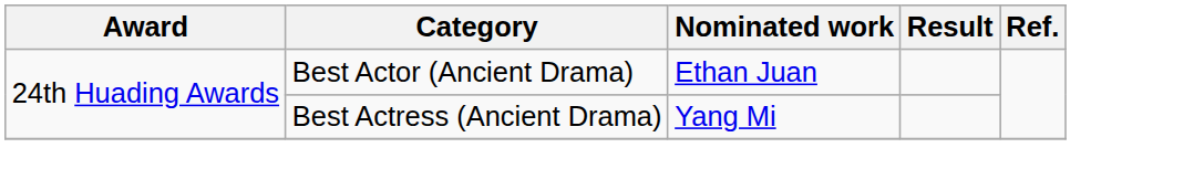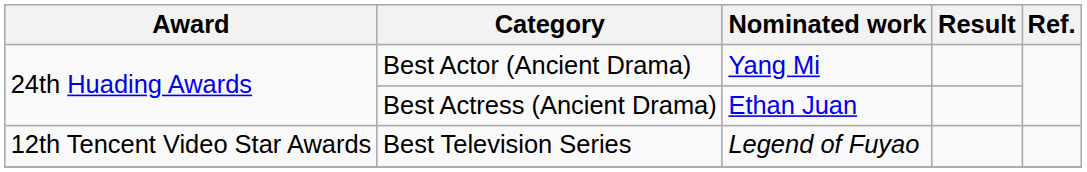Best Actor (Ancient Drama) | Nominated work: Ethan Juan -> Yang Mi
Best Actress (Ancient Drama) | Nominated work: Yang Mi -> Ethan Juan
+ row: 12th Tencent Video Star Awards | Best Television Series | Legend of Fuyao
